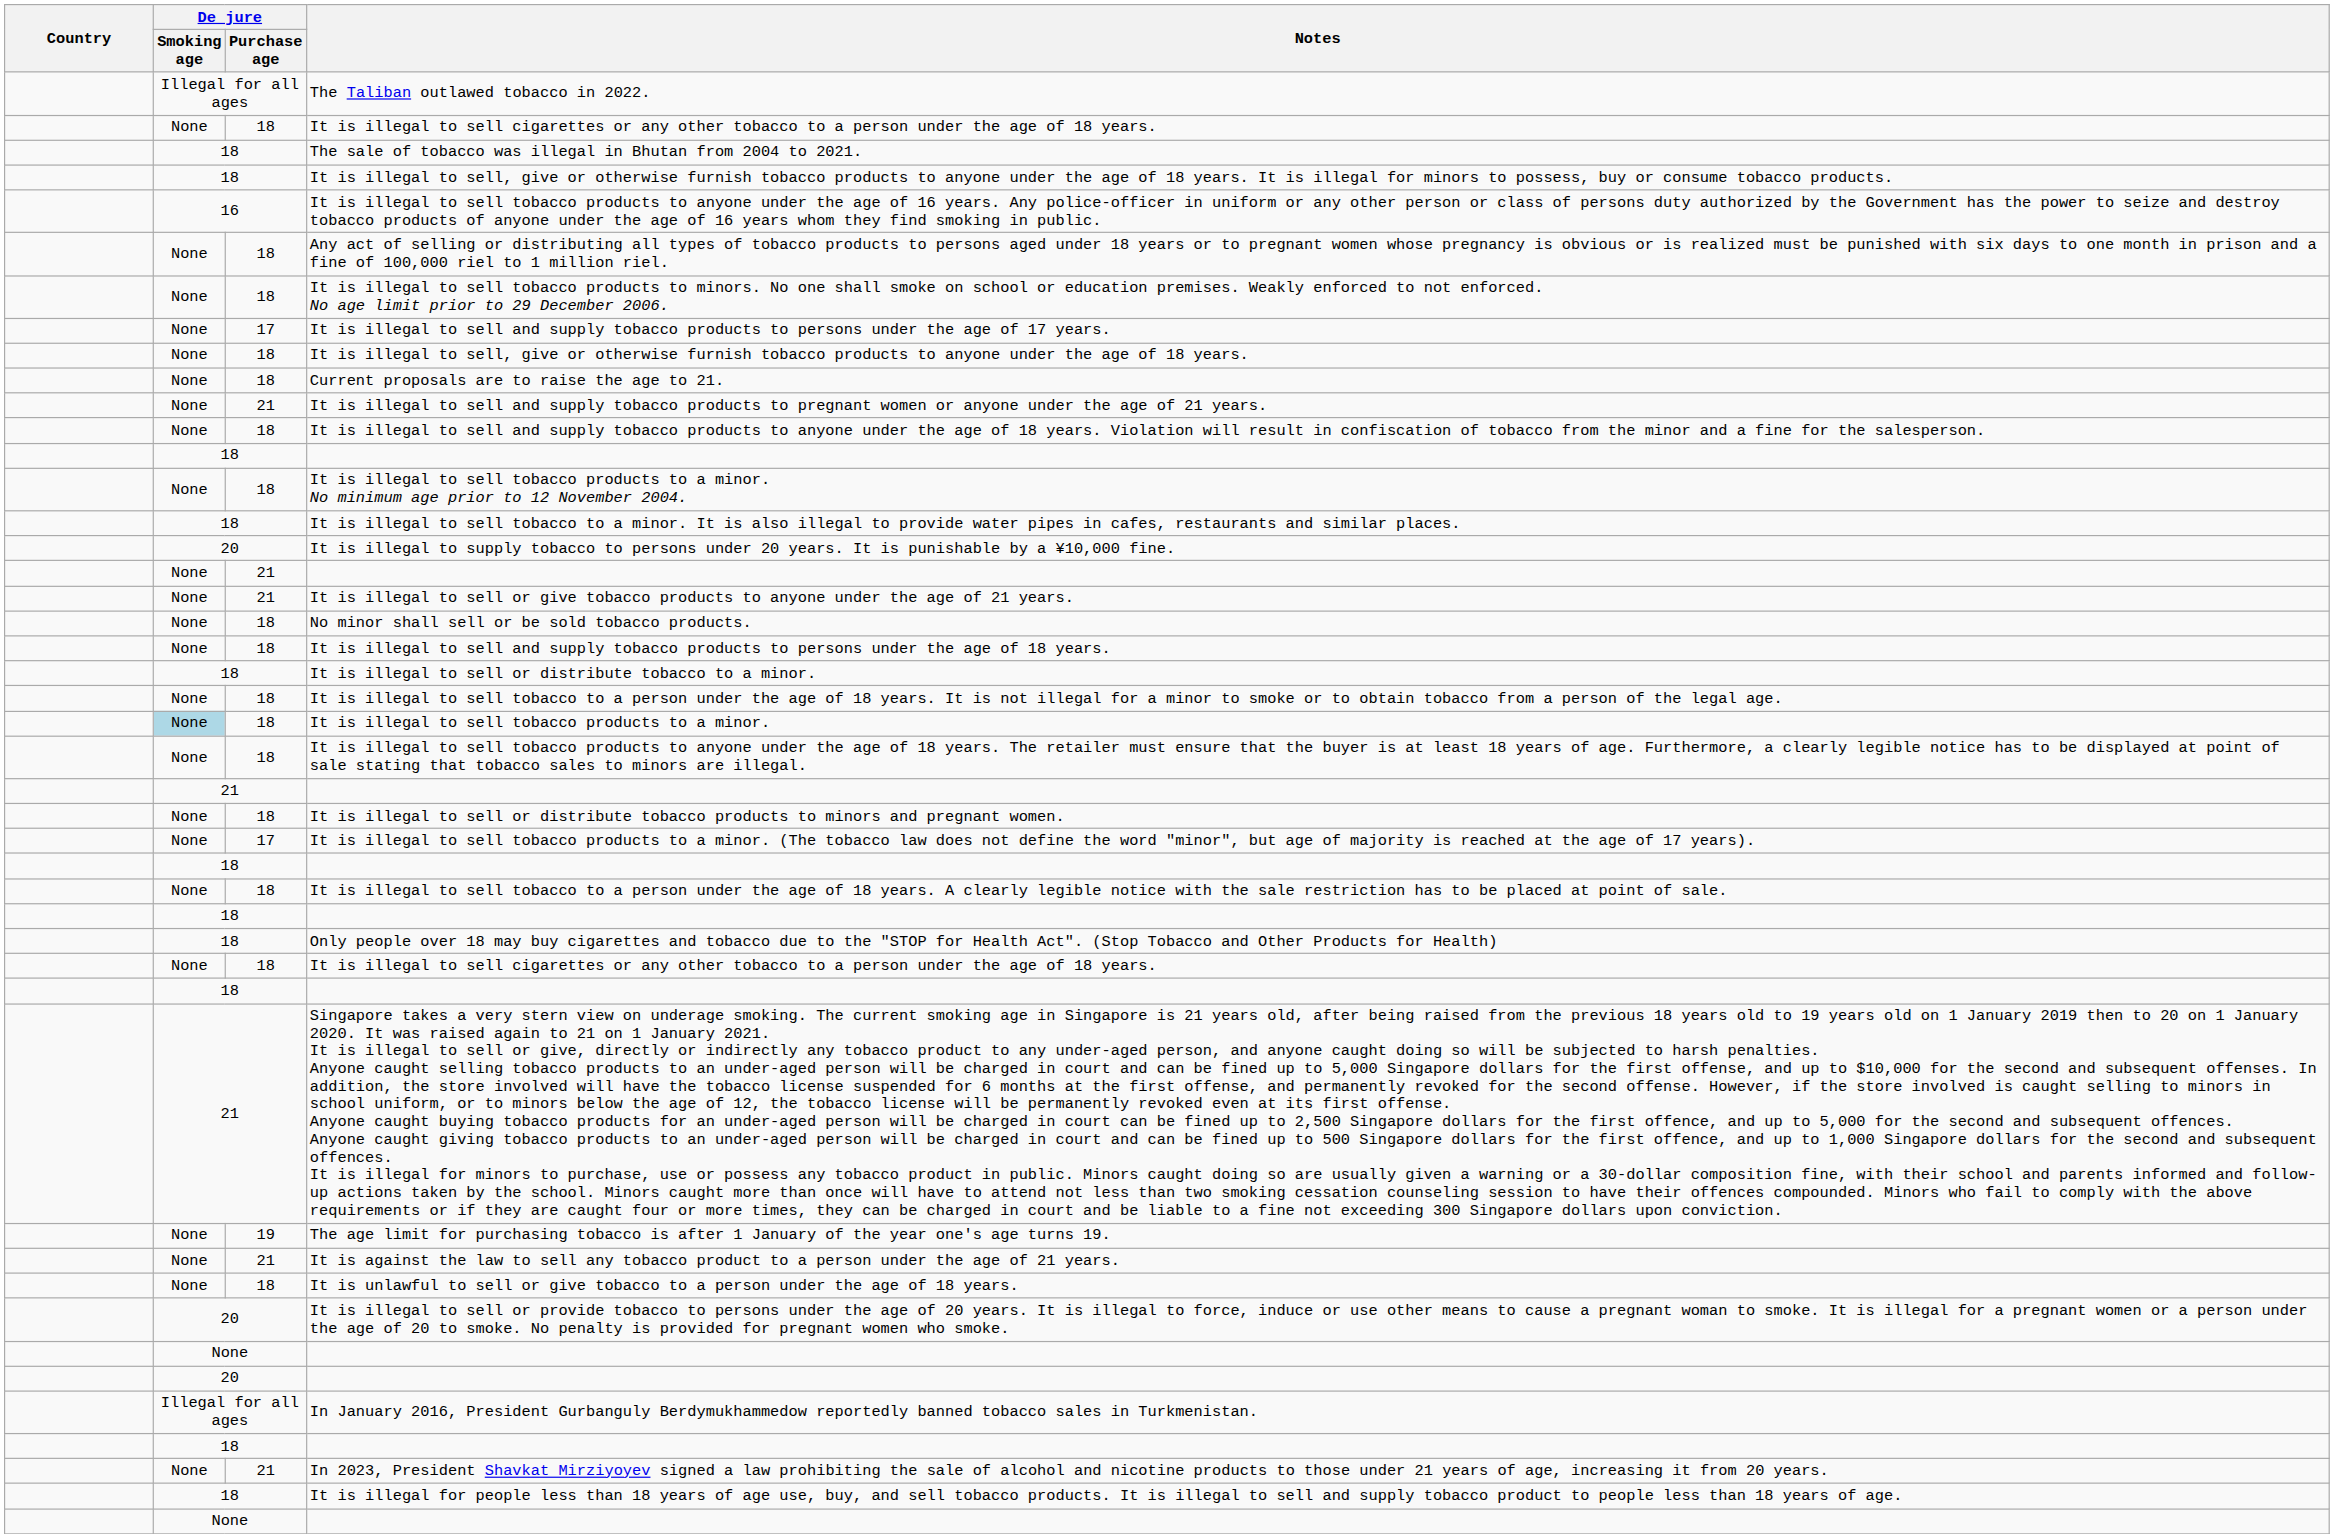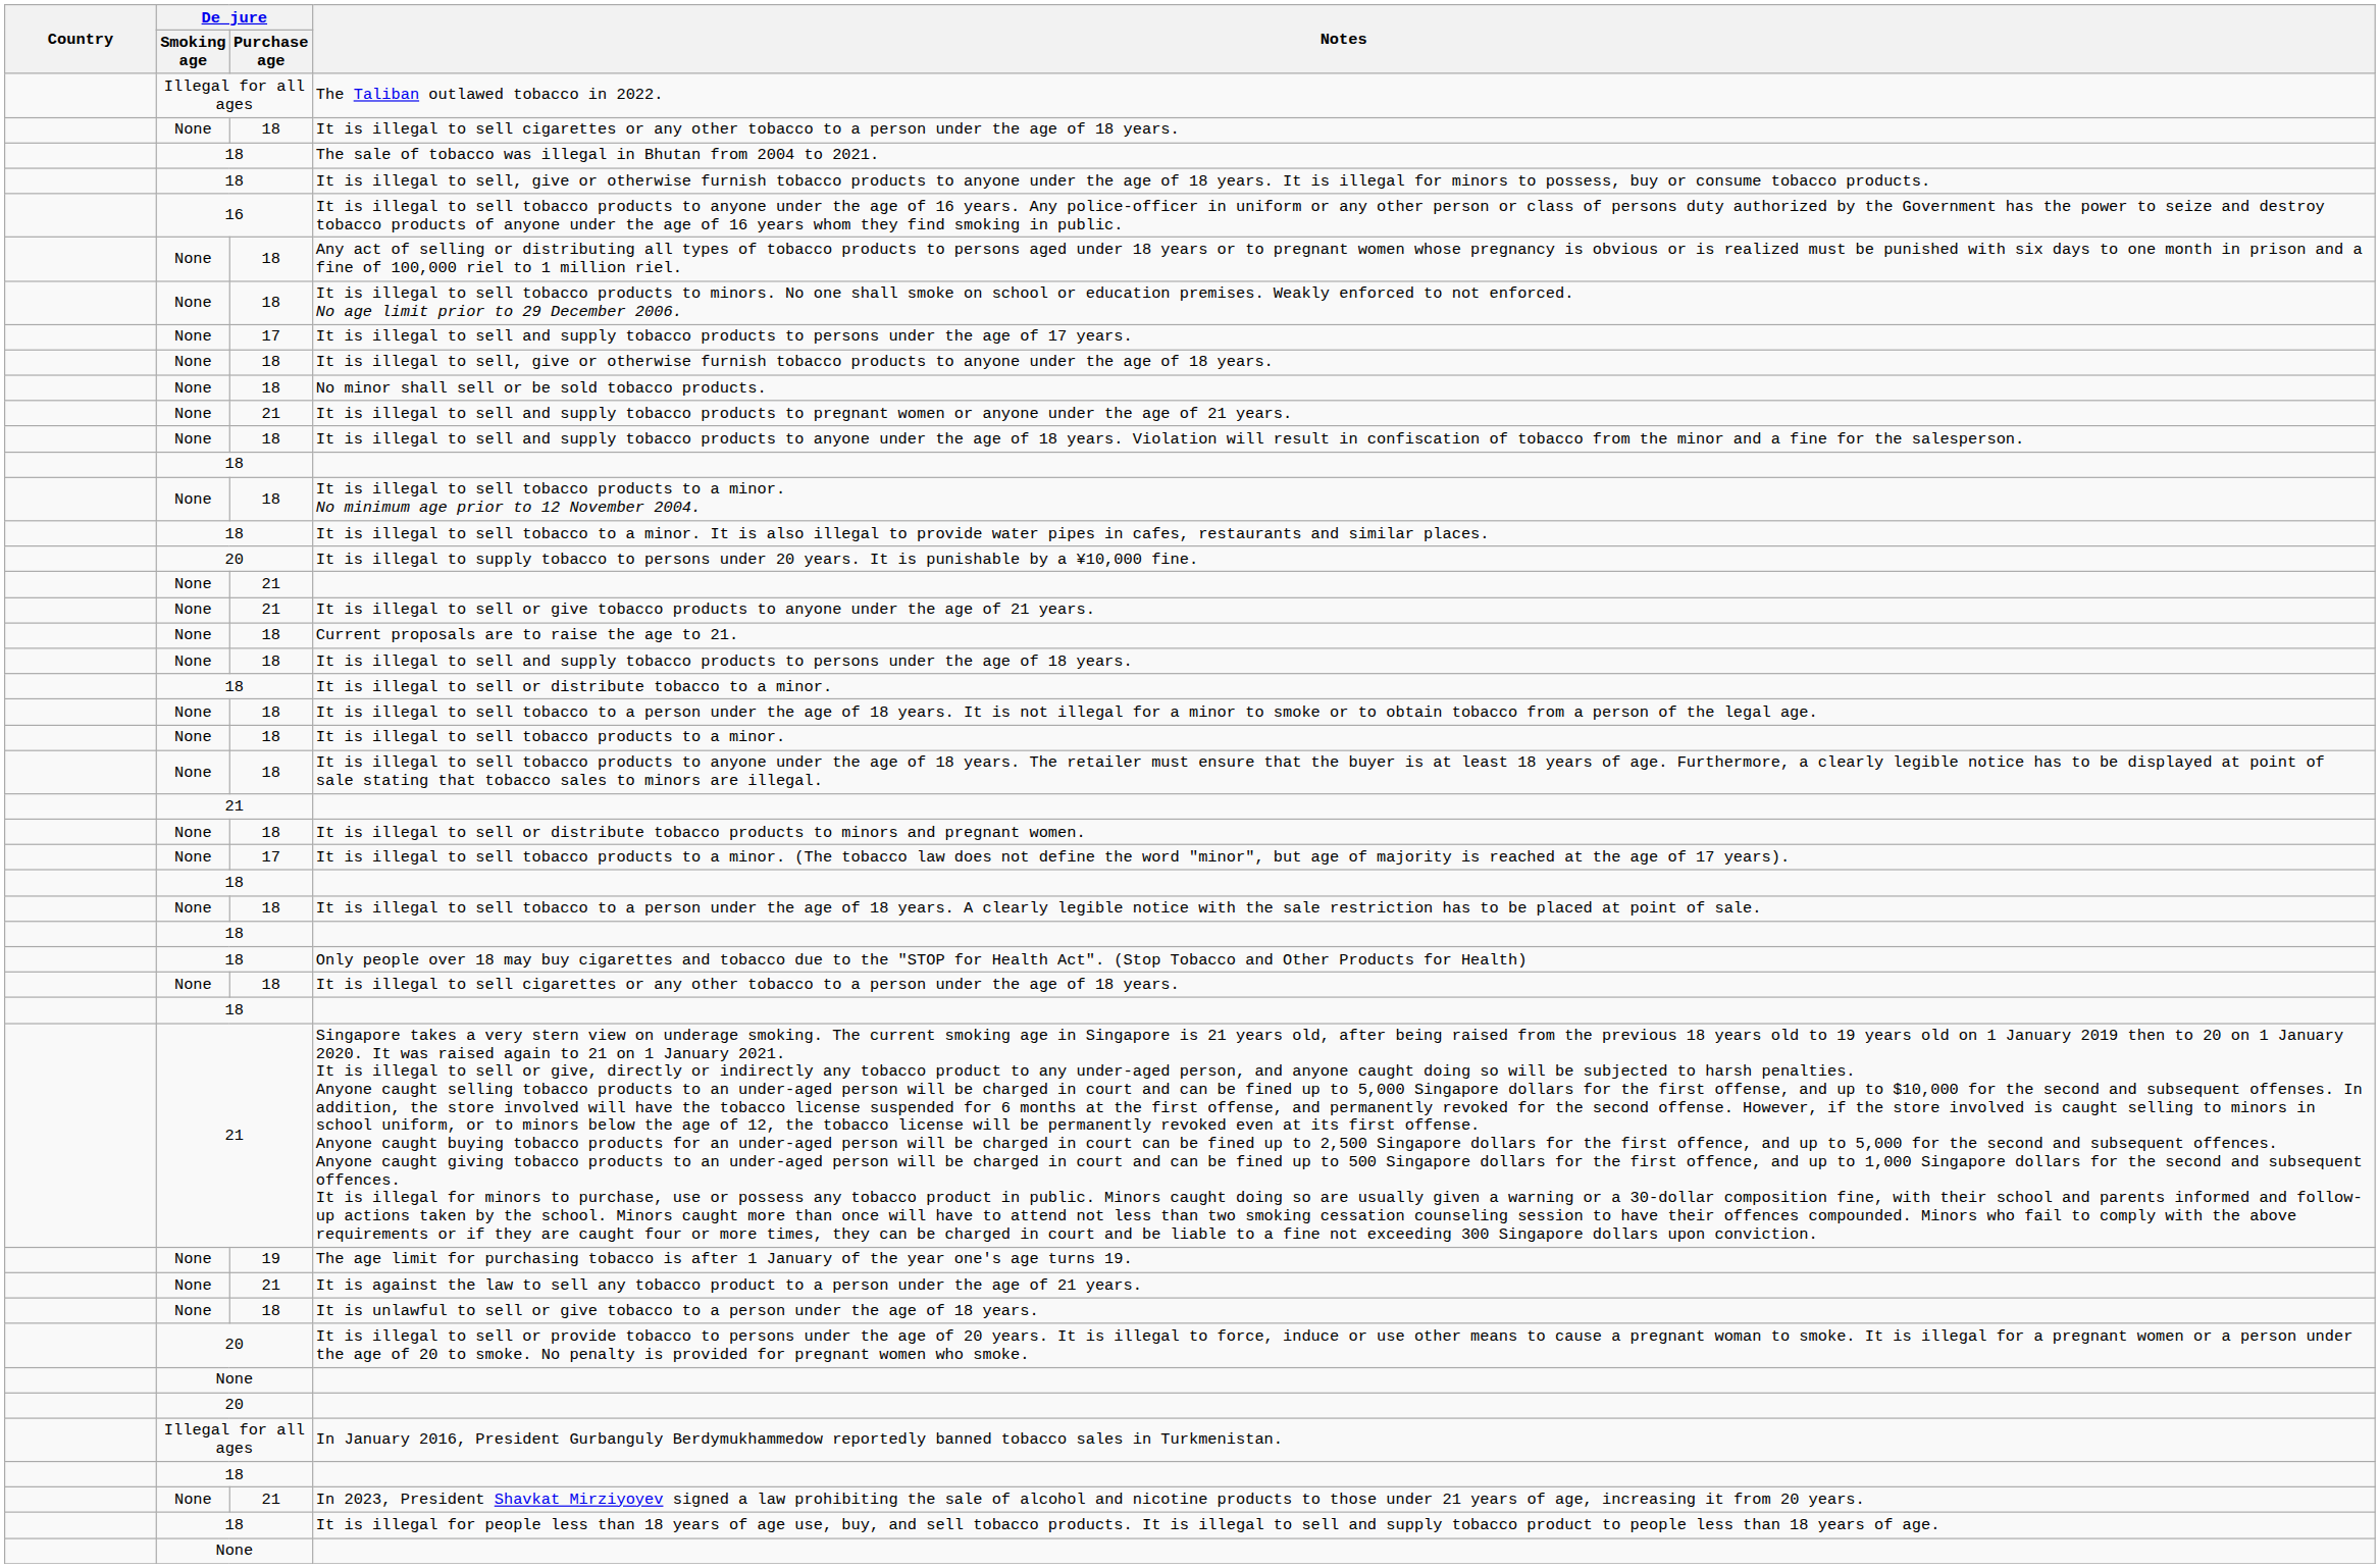rows swapped: Current proposals are to raise the age to 21. <-> No minor shall sell or be sold tobacco products.
It is illegal to sell tobacco products to a minor. | De jure / Smoking age: lightblue background -> no background
